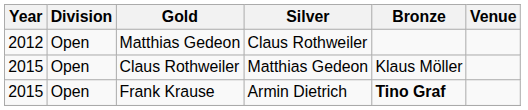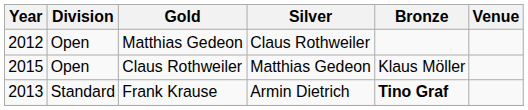Frank Krause | Year: 2015 -> 2013
Frank Krause | Division: Open -> Standard
